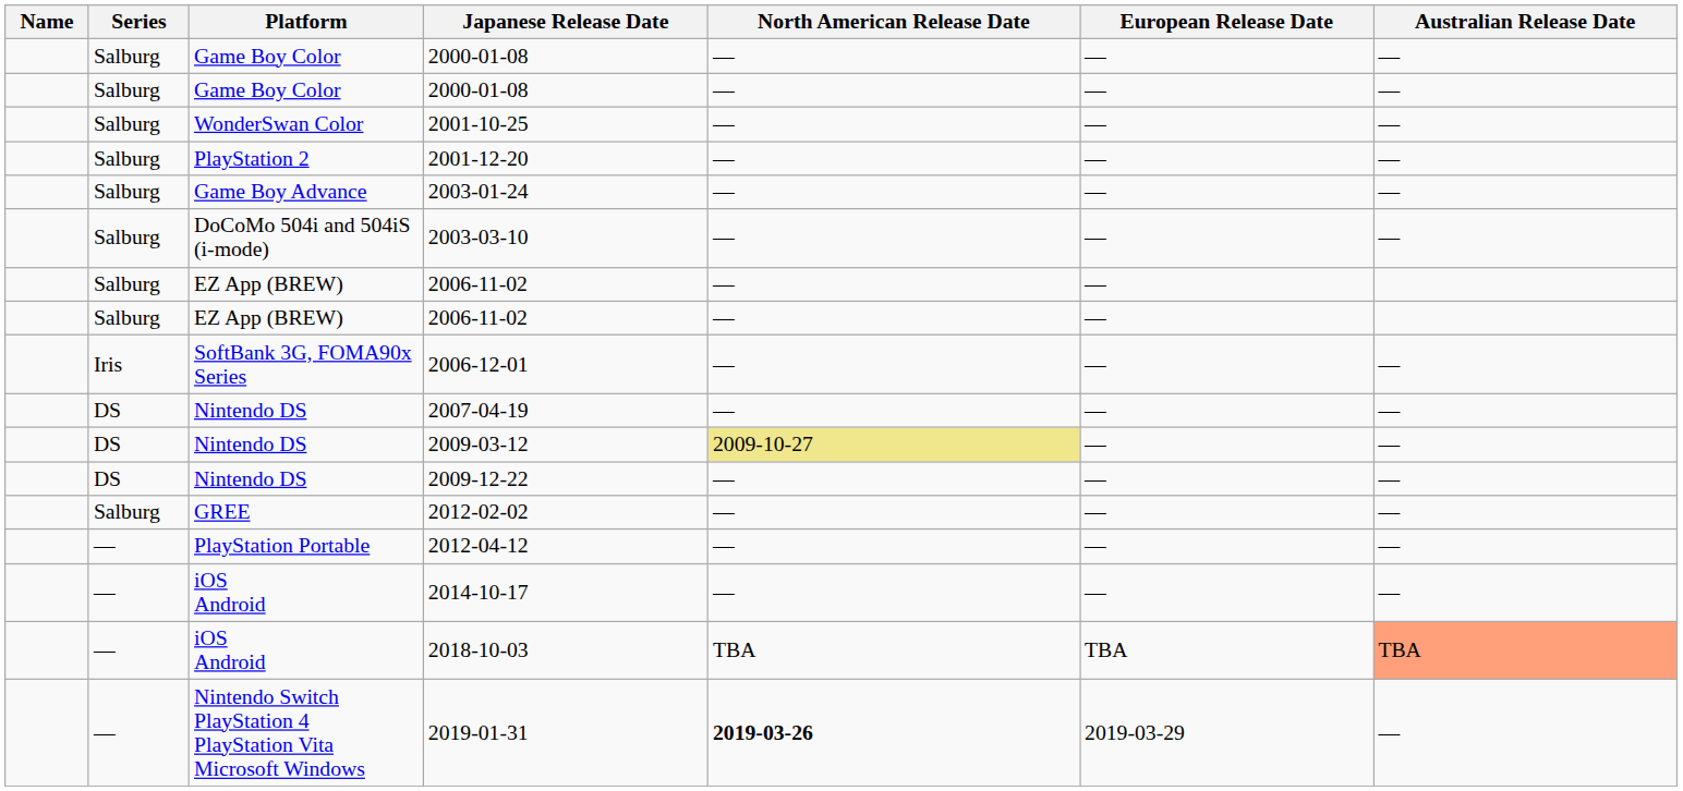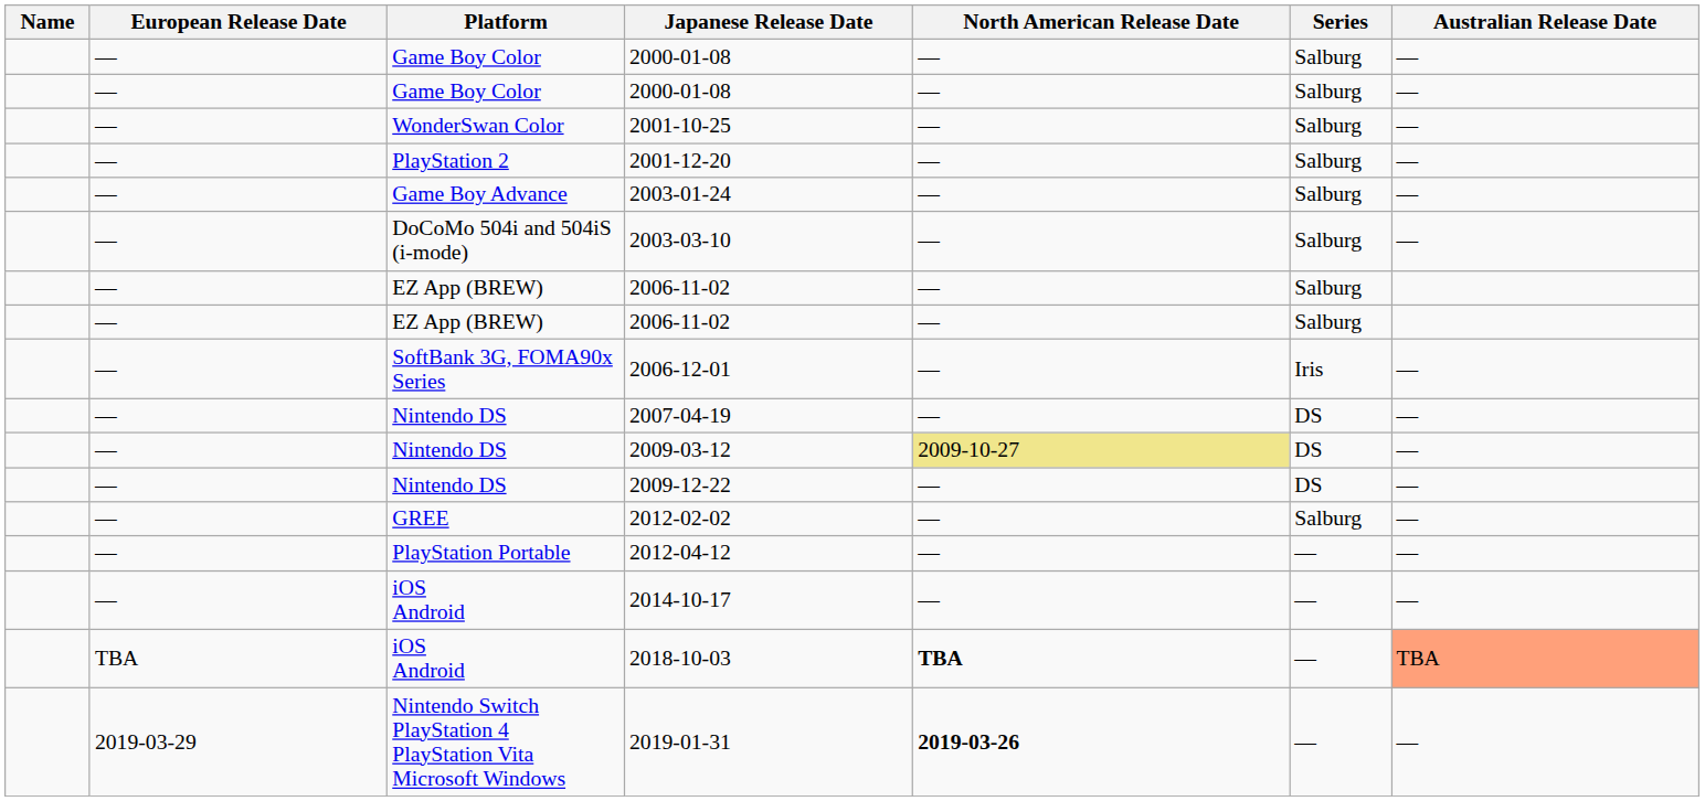columns swapped: Series <-> European Release Date
2018-10-03 | North American Release Date: normal -> bold
